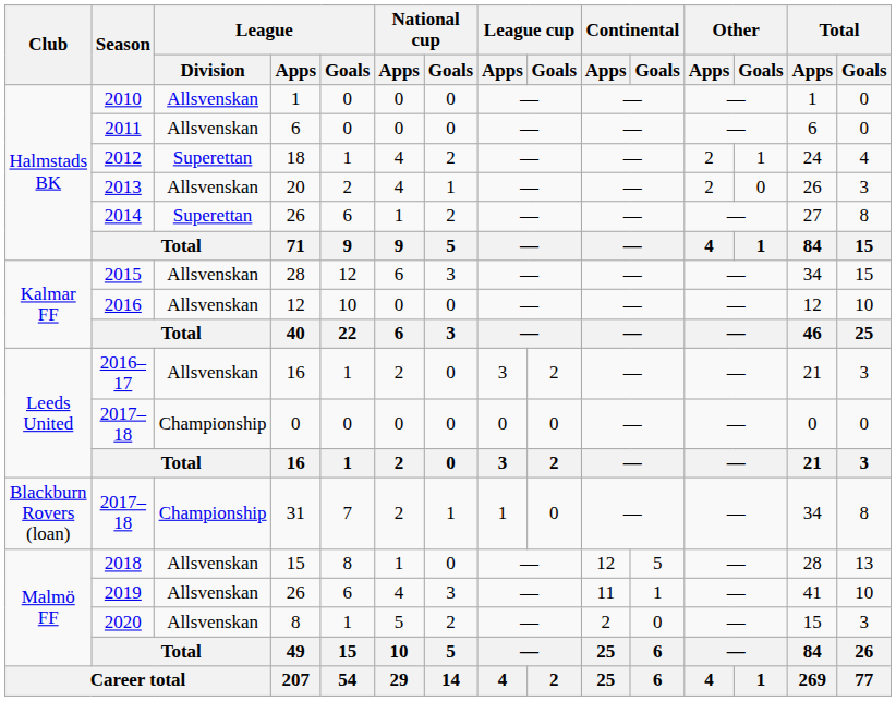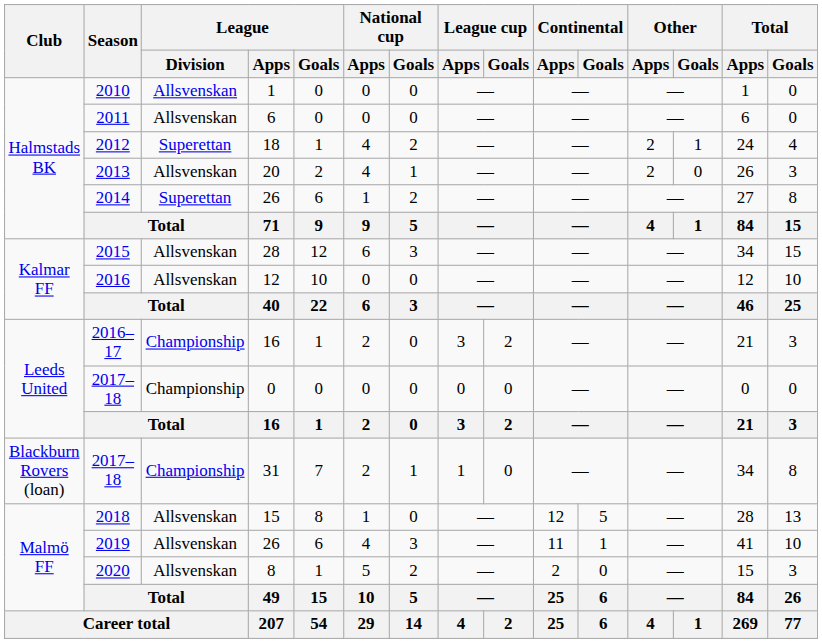2016–17 | League / Division: Allsvenskan -> Championship
